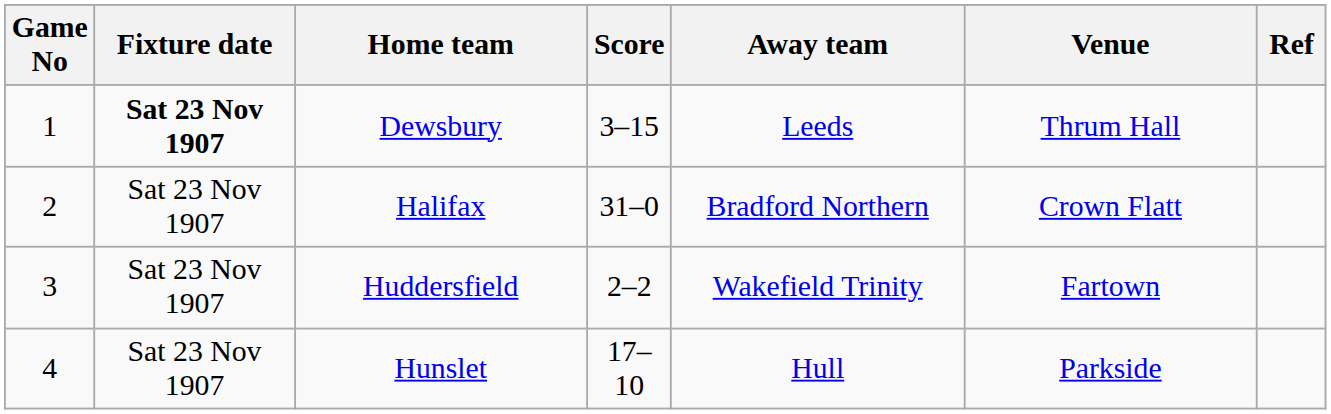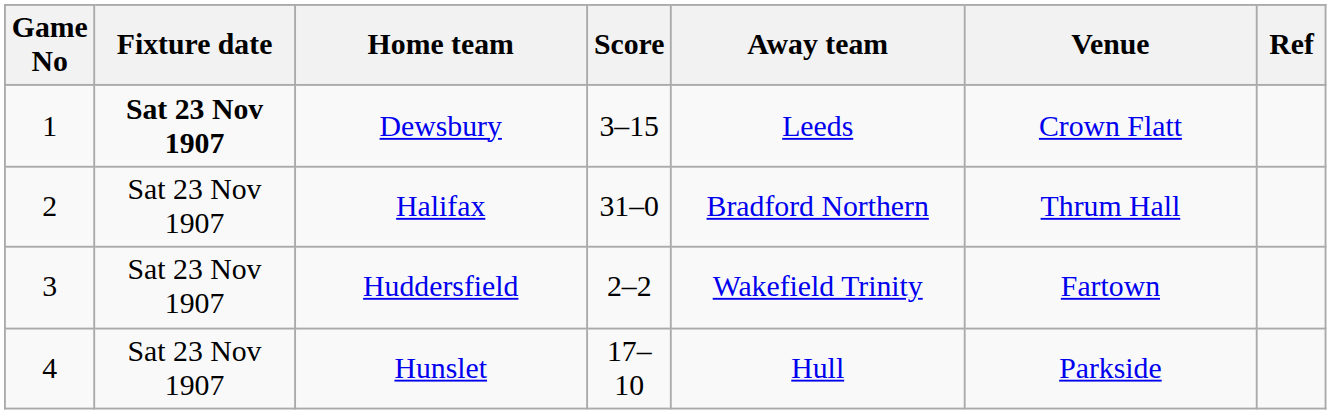Dewsbury | Venue: Thrum Hall -> Crown Flatt
Halifax | Venue: Crown Flatt -> Thrum Hall
